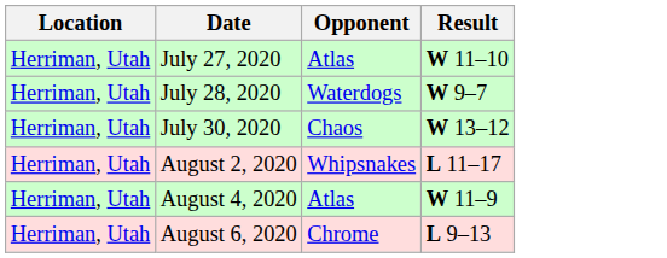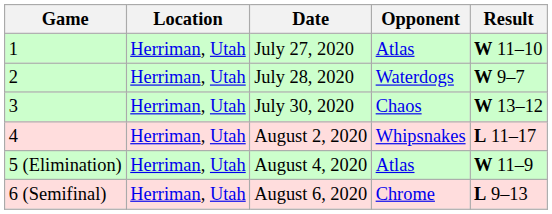+ column: Game | 1 | 2 | 3 | 4 | 5 (Elimination) | 6 (Semifinal)
